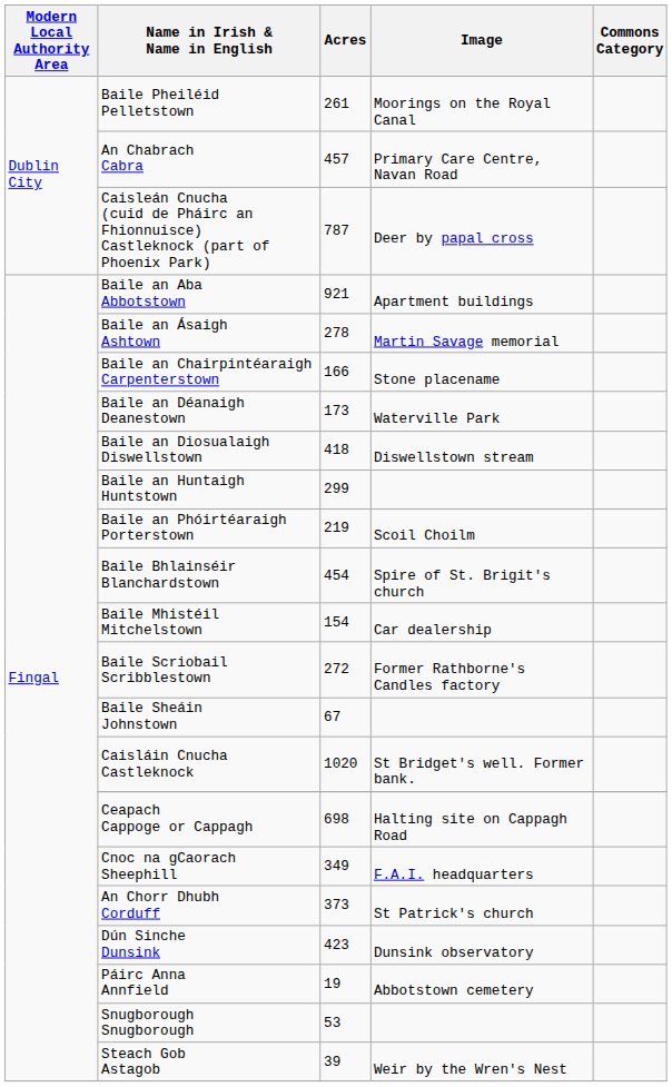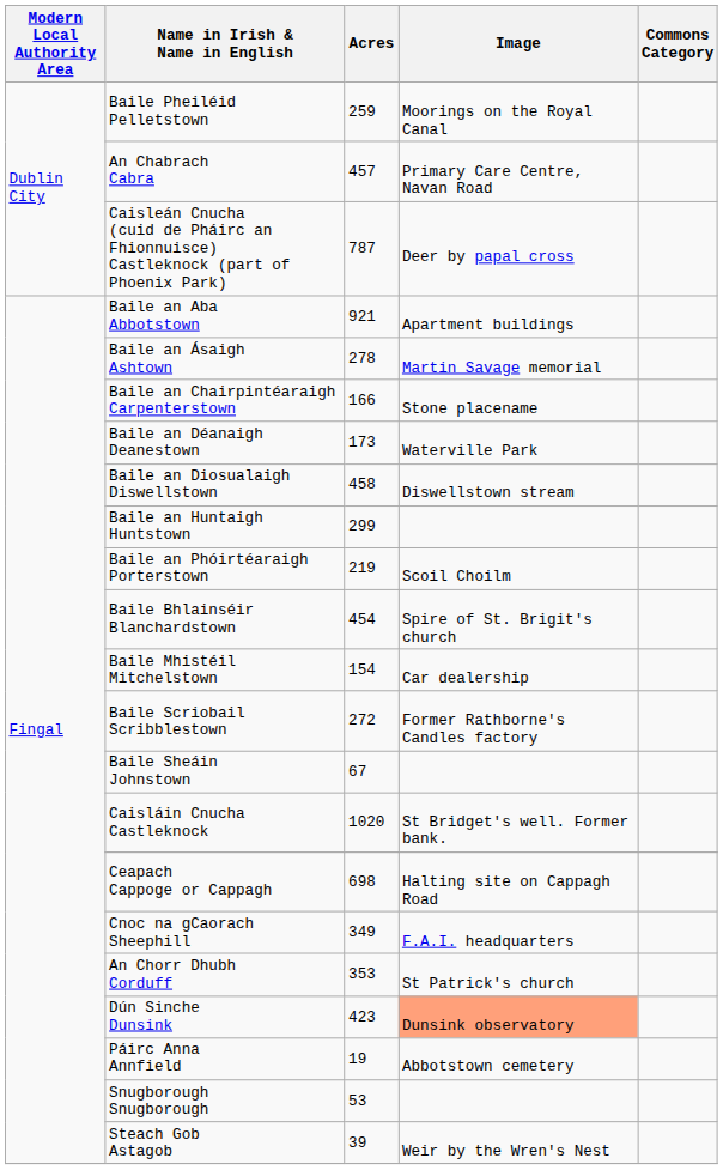Baile Pheiléid Pelletstown | Acres: 261 -> 259
Baile an Diosualaigh Diswellstown | Acres: 418 -> 458
An Chorr Dhubh Corduff | Acres: 373 -> 353
Dún Sinche Dunsink | Image: no background -> lightsalmon background
